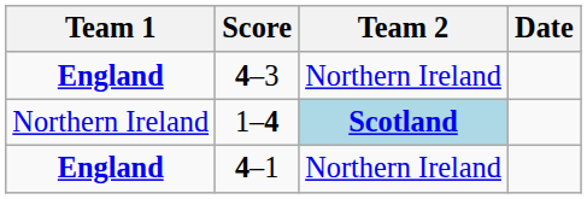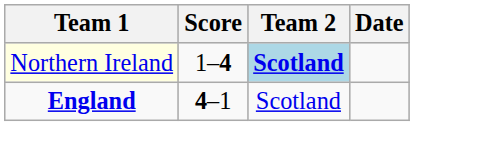- row: England | 4–3 | Northern Ireland
1–4 | Team 1: no background -> lightyellow background
4–1 | Team 2: Northern Ireland -> Scotland
